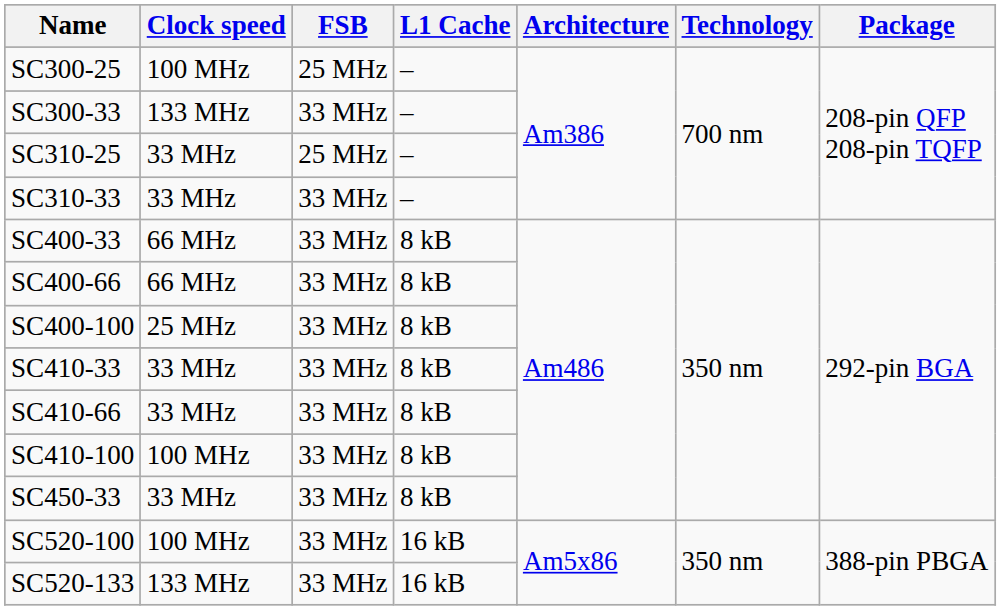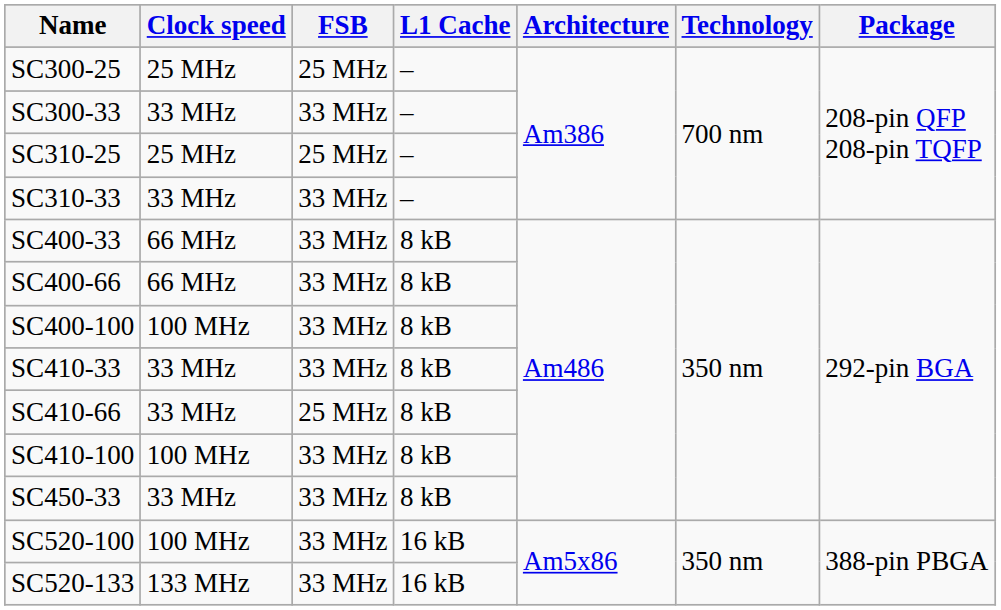SC300-25 | Clock speed: 100 MHz -> 25 MHz
SC300-33 | Clock speed: 133 MHz -> 33 MHz
SC310-25 | Clock speed: 33 MHz -> 25 MHz
SC400-100 | Clock speed: 25 MHz -> 100 MHz
SC410-66 | FSB: 33 MHz -> 25 MHz
